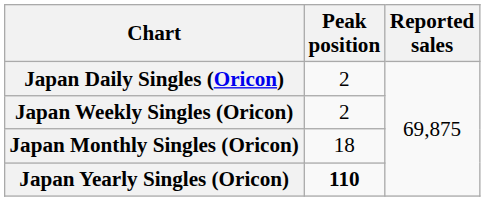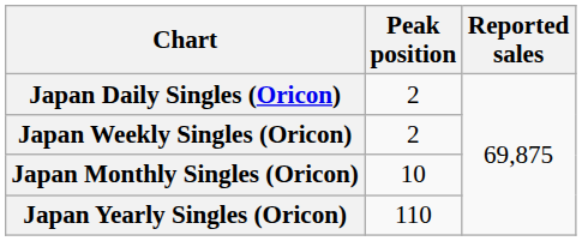Japan Monthly Singles (Oricon) | Peak position: 18 -> 10
Japan Yearly Singles (Oricon) | Peak position: bold -> normal
